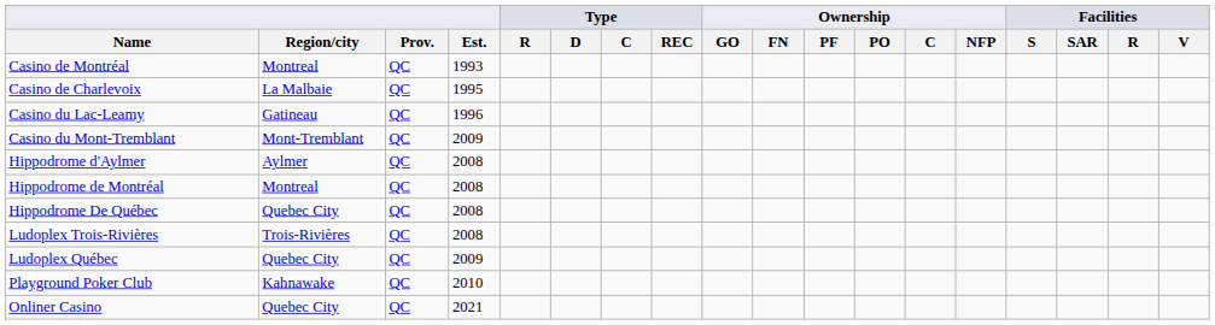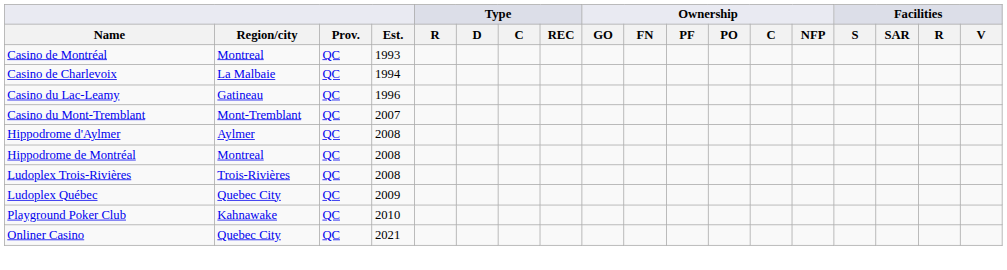Casino de Charlevoix | Est.: 1995 -> 1994
Casino du Mont-Tremblant | Est.: 2009 -> 2007
- row: Hippodrome De Québec | Quebec City | QC | 2008
